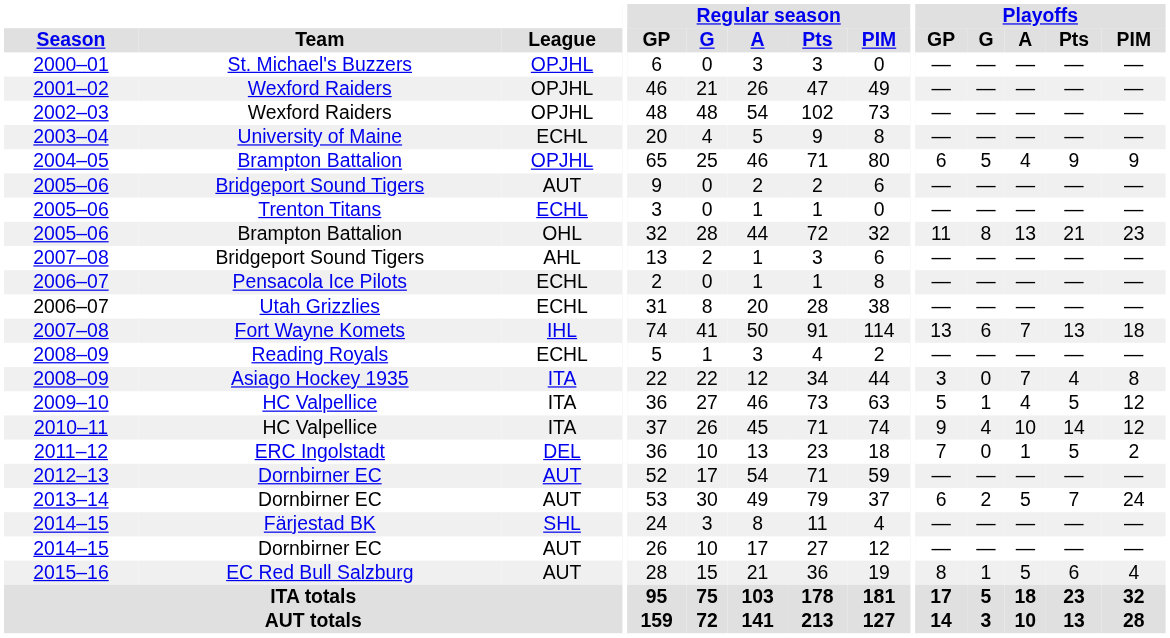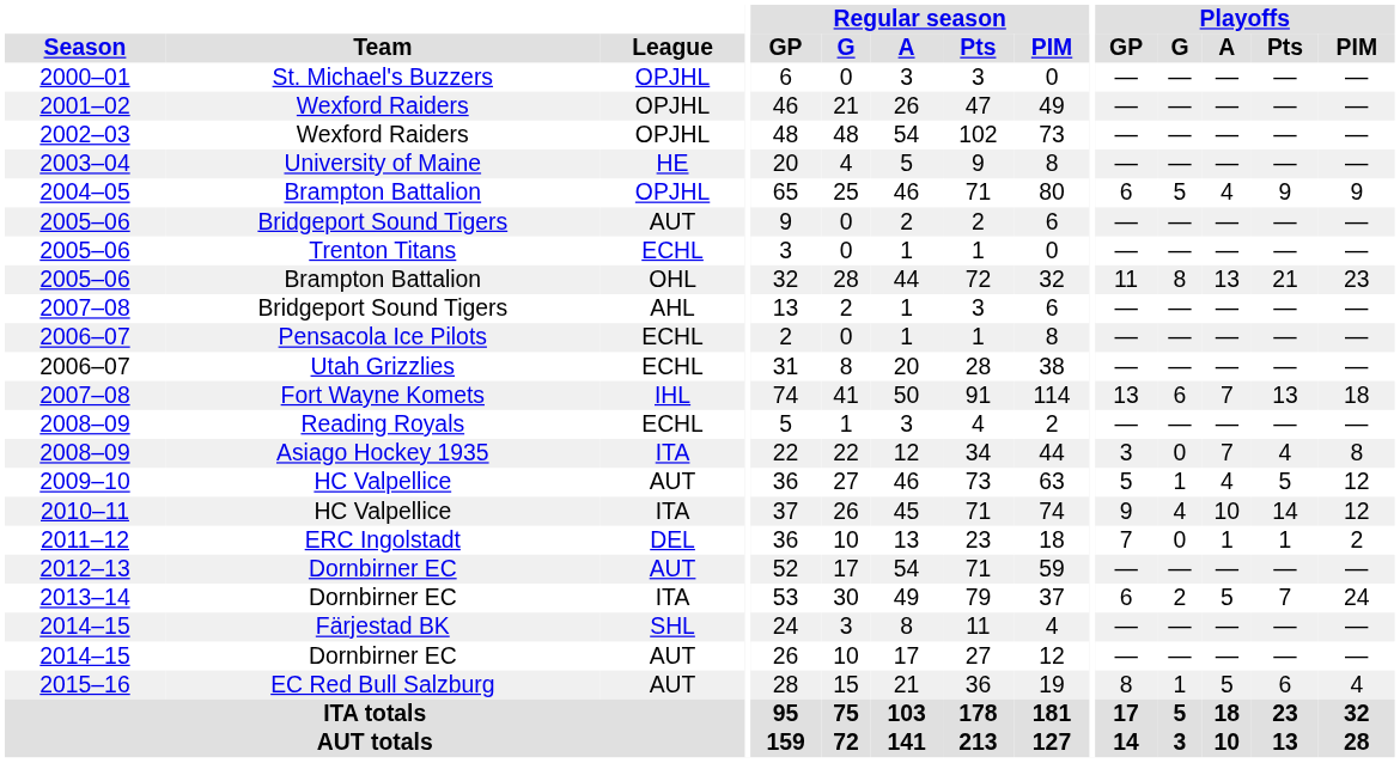2003–04 | League: ECHL -> HE
2009–10 | League: ITA -> AUT
2011–12 | Playoffs / Pts: 5 -> 1
2013–14 | League: AUT -> ITA
